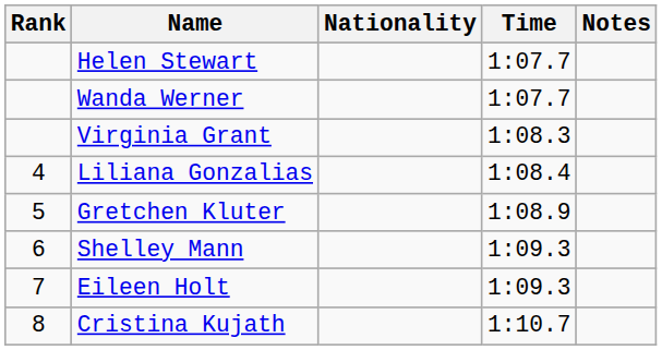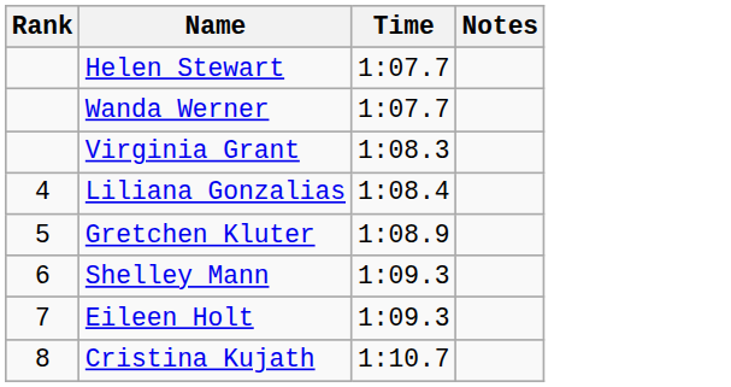- column: Nationality
